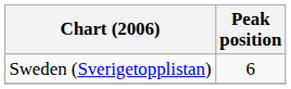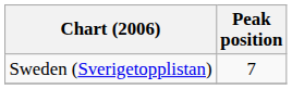Sweden (Sverigetopplistan) | Peak position: 6 -> 7
